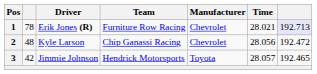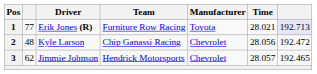1 | column 2: 78 -> 77
1 | Manufacturer: Chevrolet -> Toyota
3 | column 2: 42 -> 62
3 | Manufacturer: Toyota -> Chevrolet
